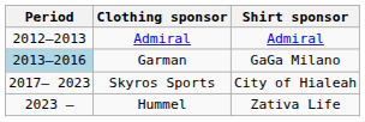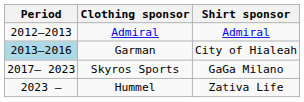Garman | Shirt sponsor: GaGa Milano -> City of Hialeah
Skyros Sports | Shirt sponsor: City of Hialeah -> GaGa Milano
